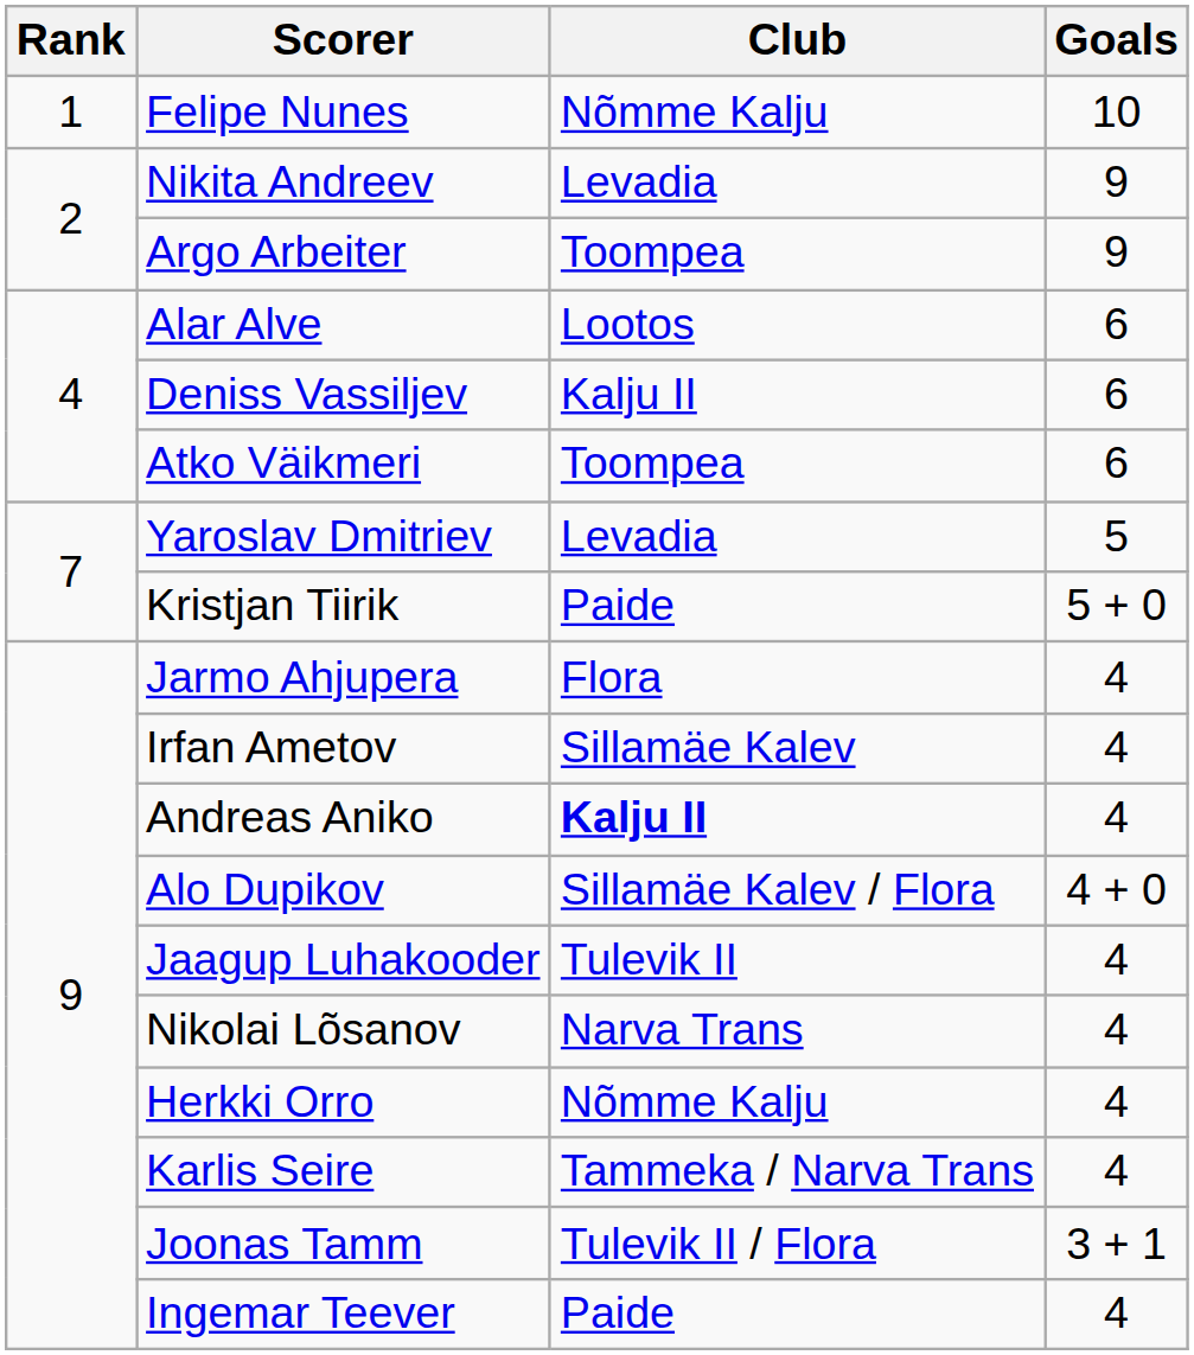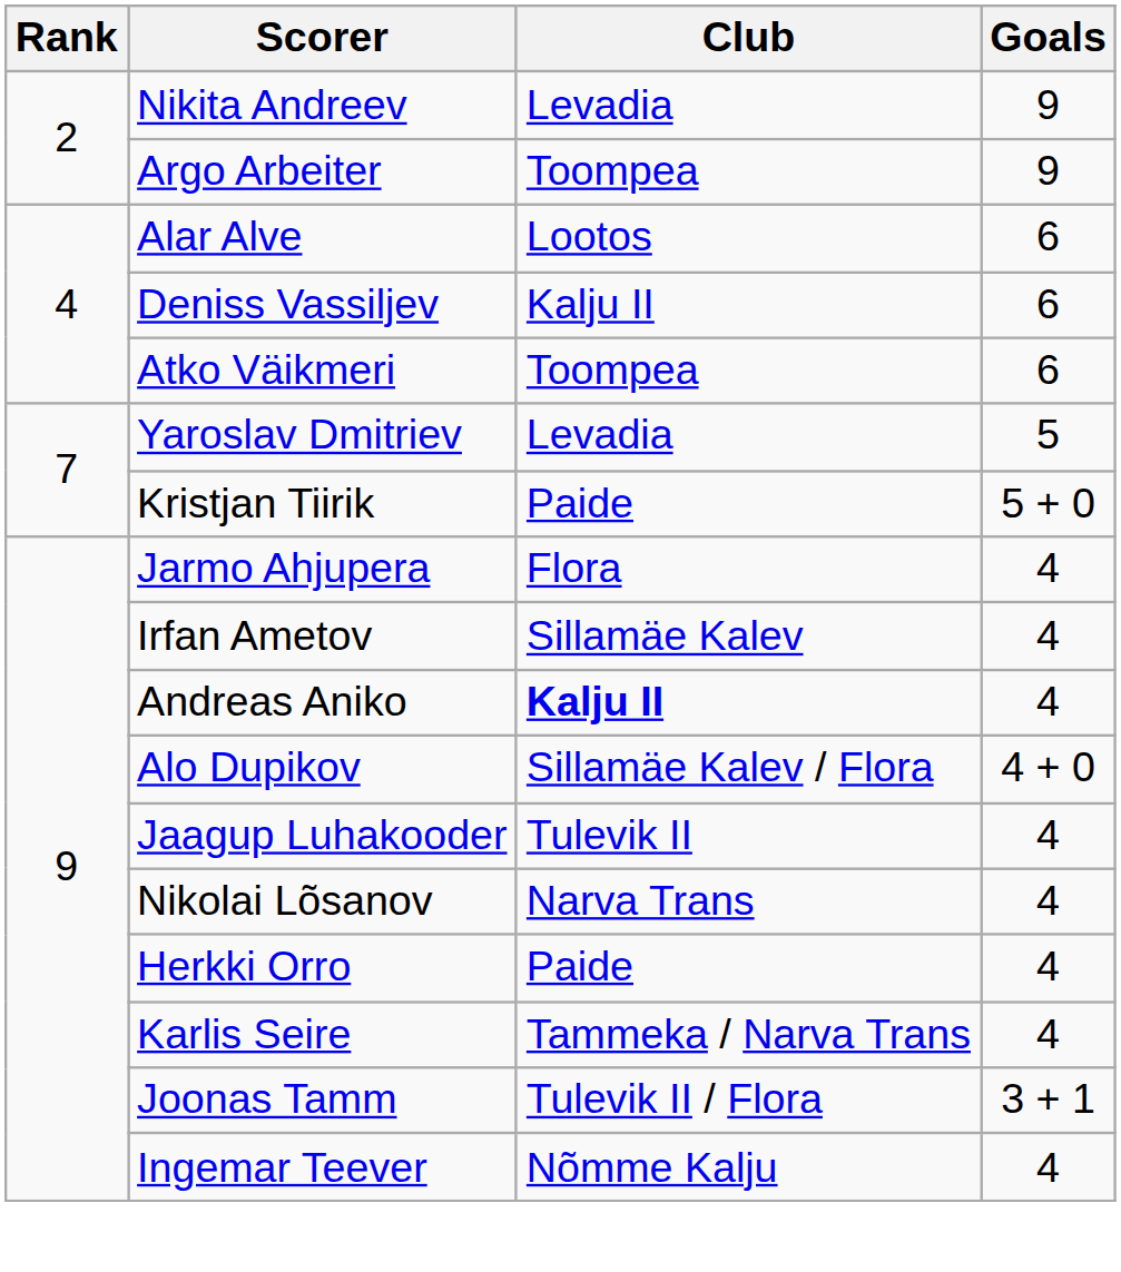- row: 1 | Felipe Nunes | Nõmme Kalju | 10
Herkki Orro | Club: Nõmme Kalju -> Paide
Ingemar Teever | Club: Paide -> Nõmme Kalju
